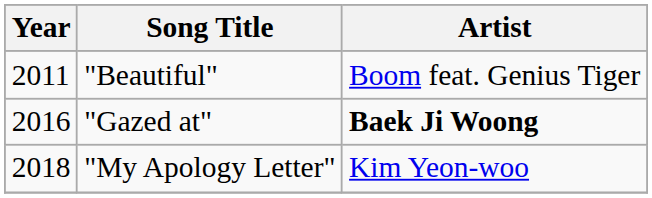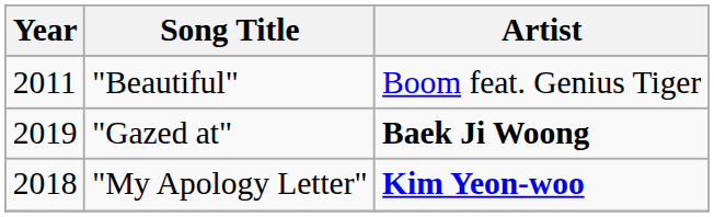"Gazed at" | Year: 2016 -> 2019
"My Apology Letter" | Artist: normal -> bold
